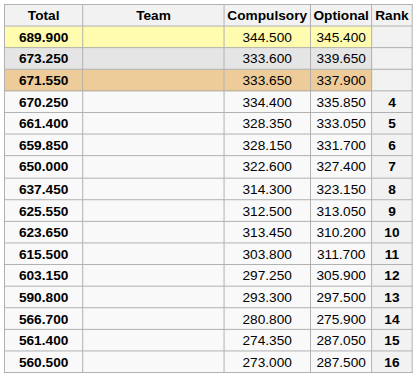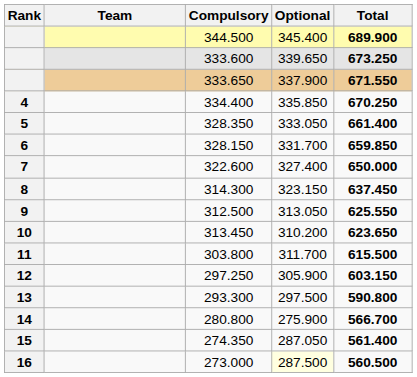columns swapped: Rank <-> Total
273.000 | Optional: no background -> lightyellow background
